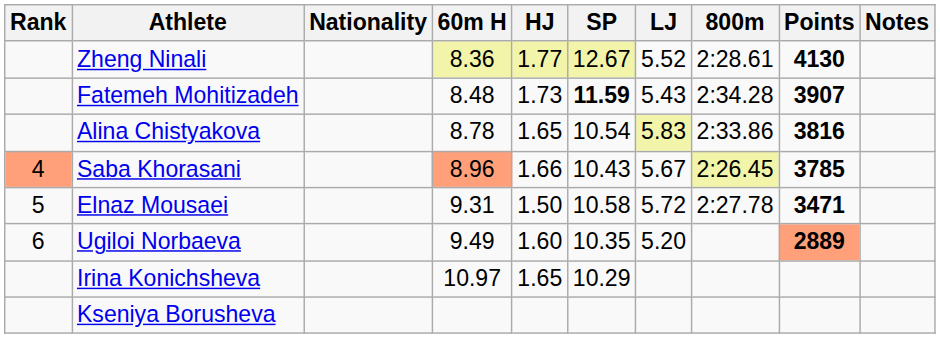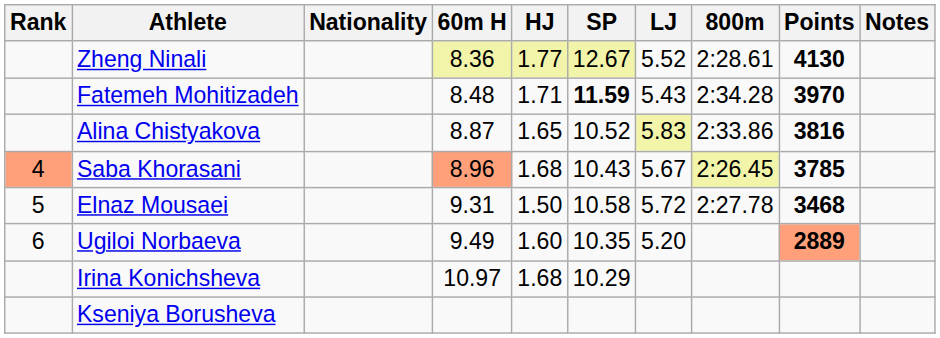Fatemeh Mohitizadeh | HJ: 1.73 -> 1.71
Fatemeh Mohitizadeh | Points: 3907 -> 3970
Alina Chistyakova | 60m H: 8.78 -> 8.87
Alina Chistyakova | SP: 10.54 -> 10.52
Saba Khorasani | HJ: 1.66 -> 1.68
Elnaz Mousaei | Points: 3471 -> 3468
Irina Konichsheva | HJ: 1.65 -> 1.68
